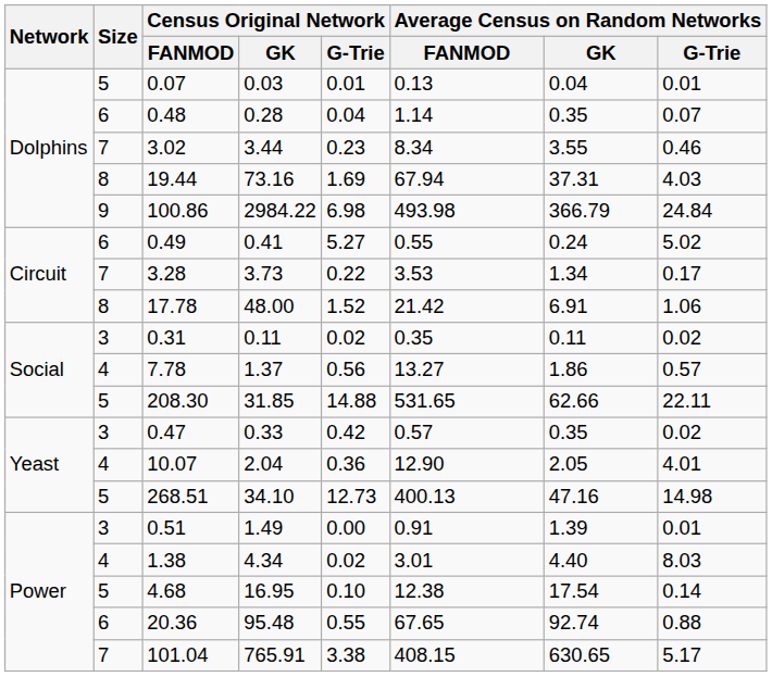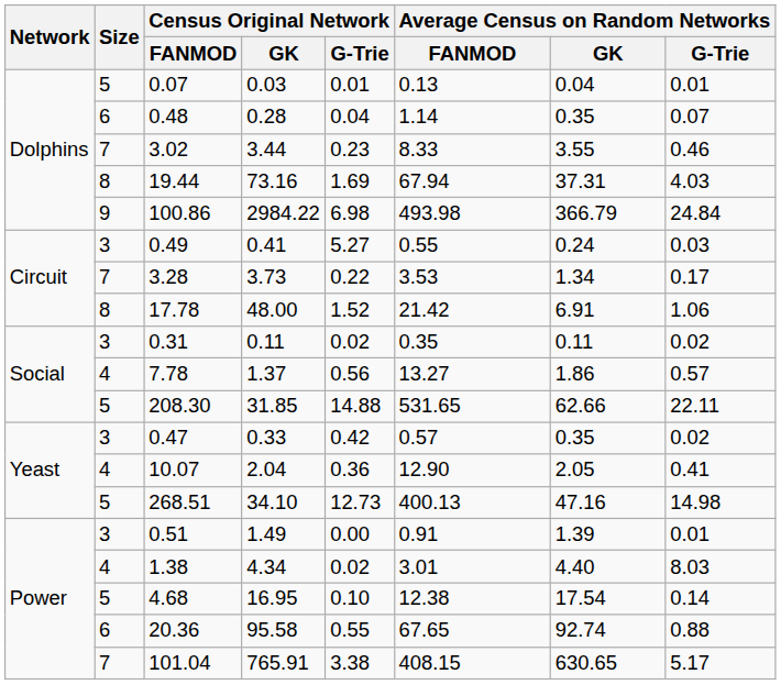3.02 | Average Census on Random Networks / FANMOD: 8.34 -> 8.33
0.49 | Size: 6 -> 3
0.49 | Average Census on Random Networks / G-Trie: 5.02 -> 0.03
10.07 | Average Census on Random Networks / G-Trie: 4.01 -> 0.41
20.36 | Census Original Network / GK: 95.48 -> 95.58
